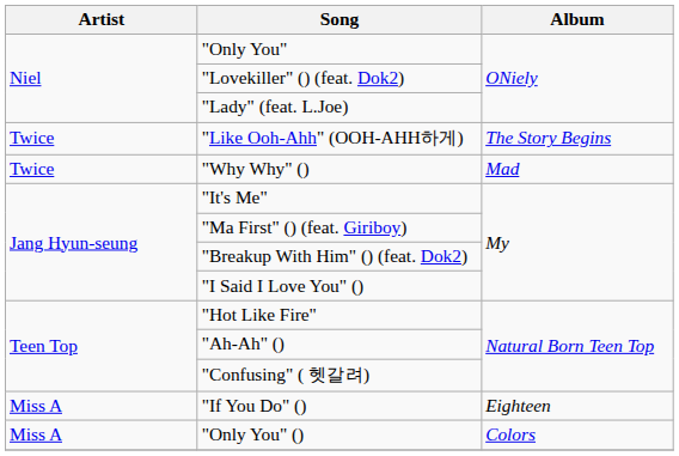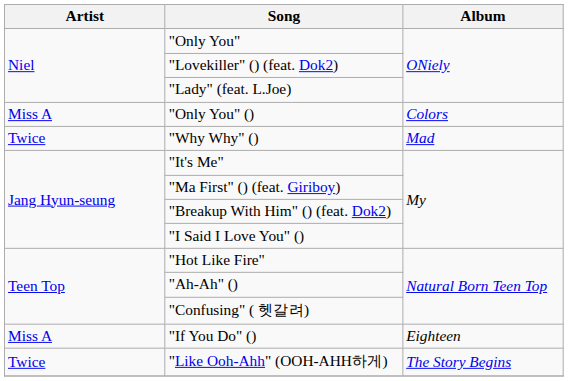rows swapped: "Only You" () <-> "Like Ooh-Ahh" (OOH-AHH하게)
